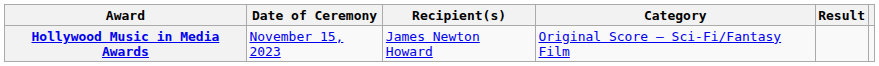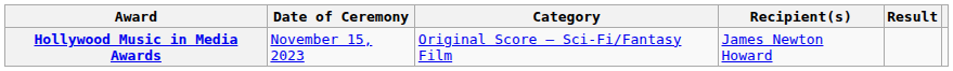columns swapped: Category <-> Recipient(s)
